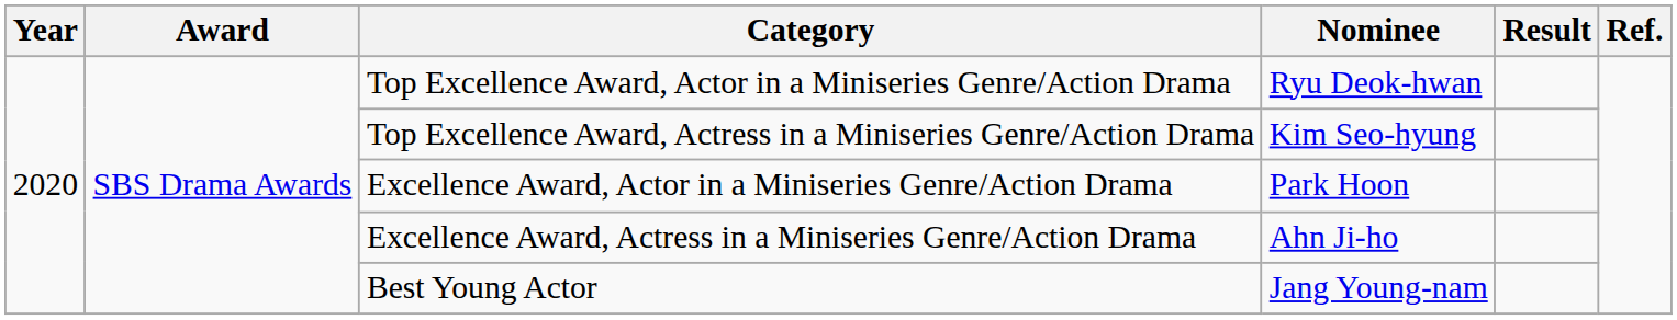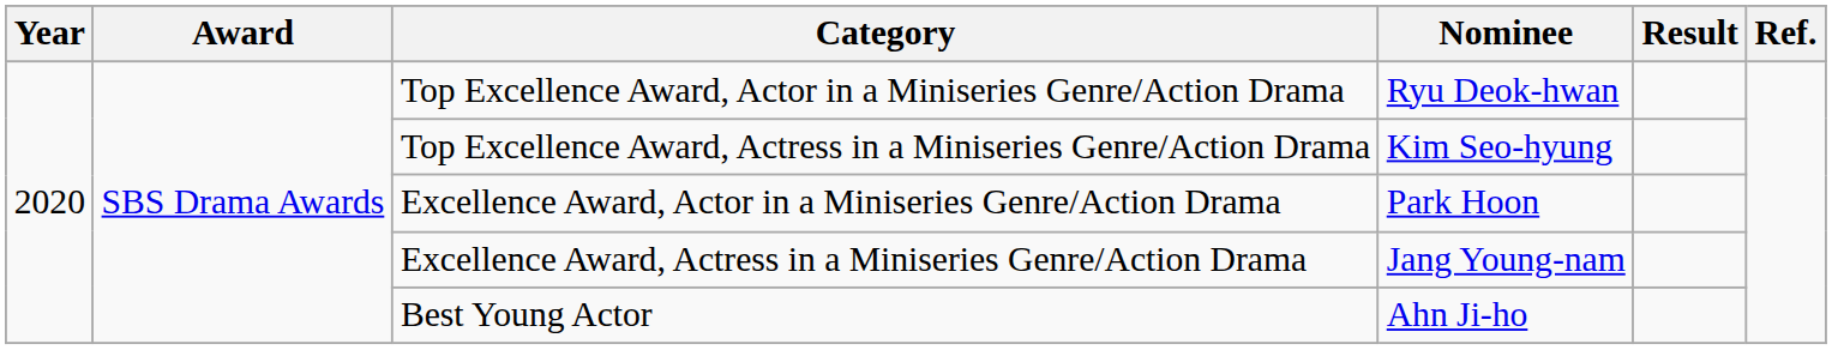Excellence Award, Actress in a Miniseries Genre/Action Drama | Nominee: Ahn Ji-ho -> Jang Young-nam
Best Young Actor | Nominee: Jang Young-nam -> Ahn Ji-ho
